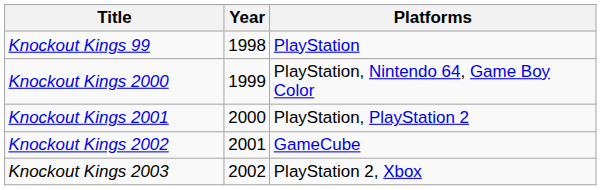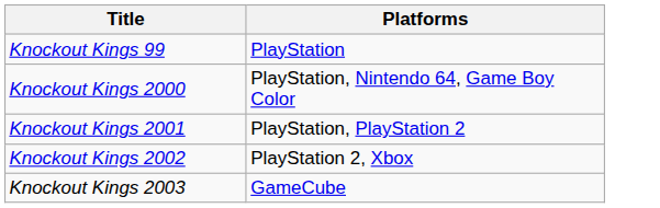- column: Year | 1998 | 1999 | 2000 | 2001 | 2002
Knockout Kings 2002 | Platforms: GameCube -> PlayStation 2, Xbox
Knockout Kings 2003 | Platforms: PlayStation 2, Xbox -> GameCube
